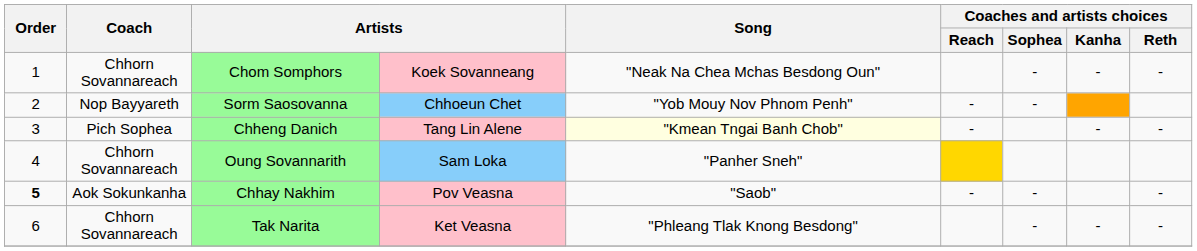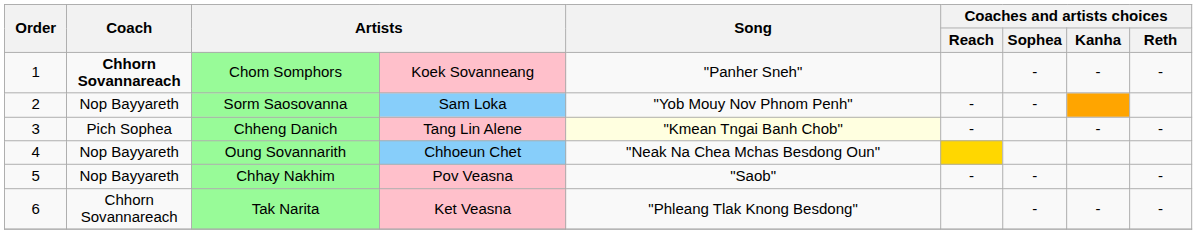Chom Somphors | Coach: normal -> bold
Chom Somphors | Song: "Neak Na Chea Mchas Besdong Oun" -> "Panher Sneh"
Sorm Saosovanna | column 4: Chhoeun Chet -> Sam Loka
Oung Sovannarith | Coach: Chhorn Sovannareach -> Nop Bayyareth
Oung Sovannarith | column 4: Sam Loka -> Chhoeun Chet
Oung Sovannarith | Song: "Panher Sneh" -> "Neak Na Chea Mchas Besdong Oun"
Chhay Nakhim | Order: bold -> normal
Chhay Nakhim | Coach: Aok Sokunkanha -> Nop Bayyareth
